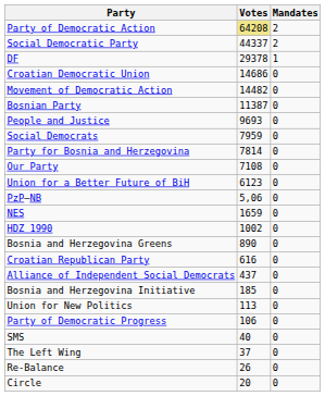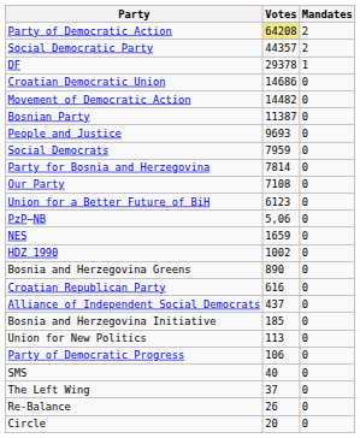Social Democratic Party | Votes: 44337 -> 44357
